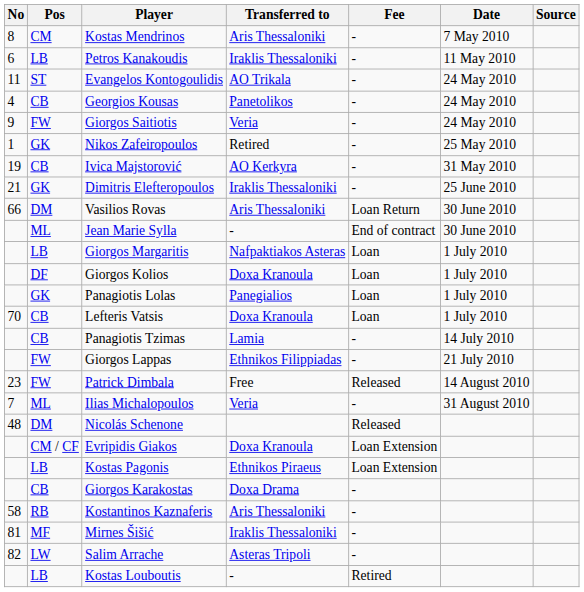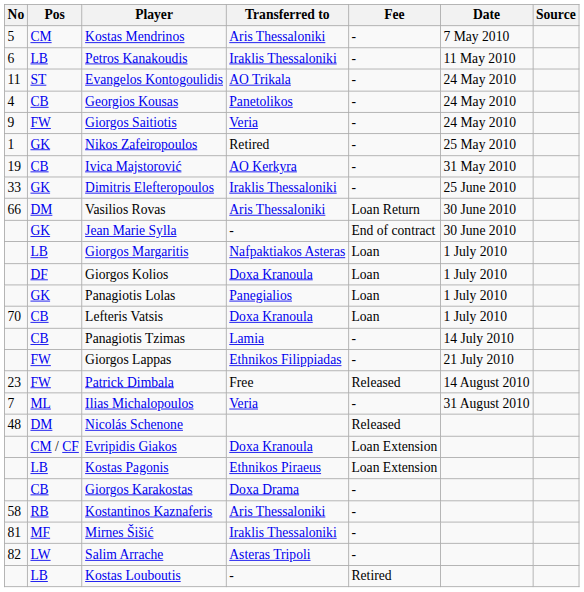Kostas Mendrinos | No: 8 -> 5
Dimitris Elefteropoulos | No: 21 -> 33
Jean Marie Sylla | Pos: ML -> GK
